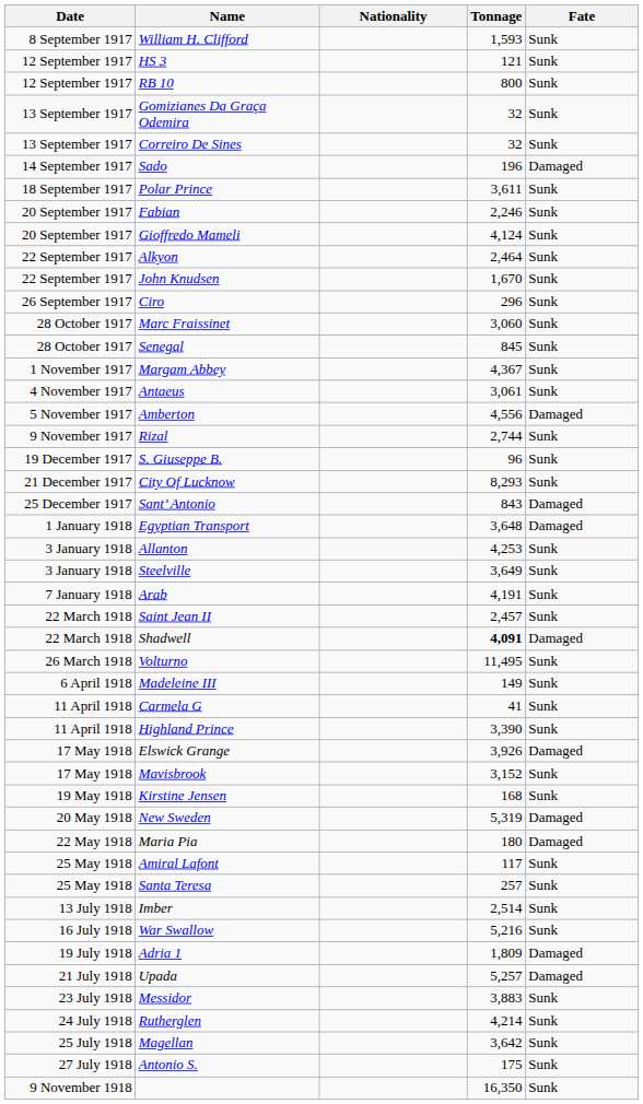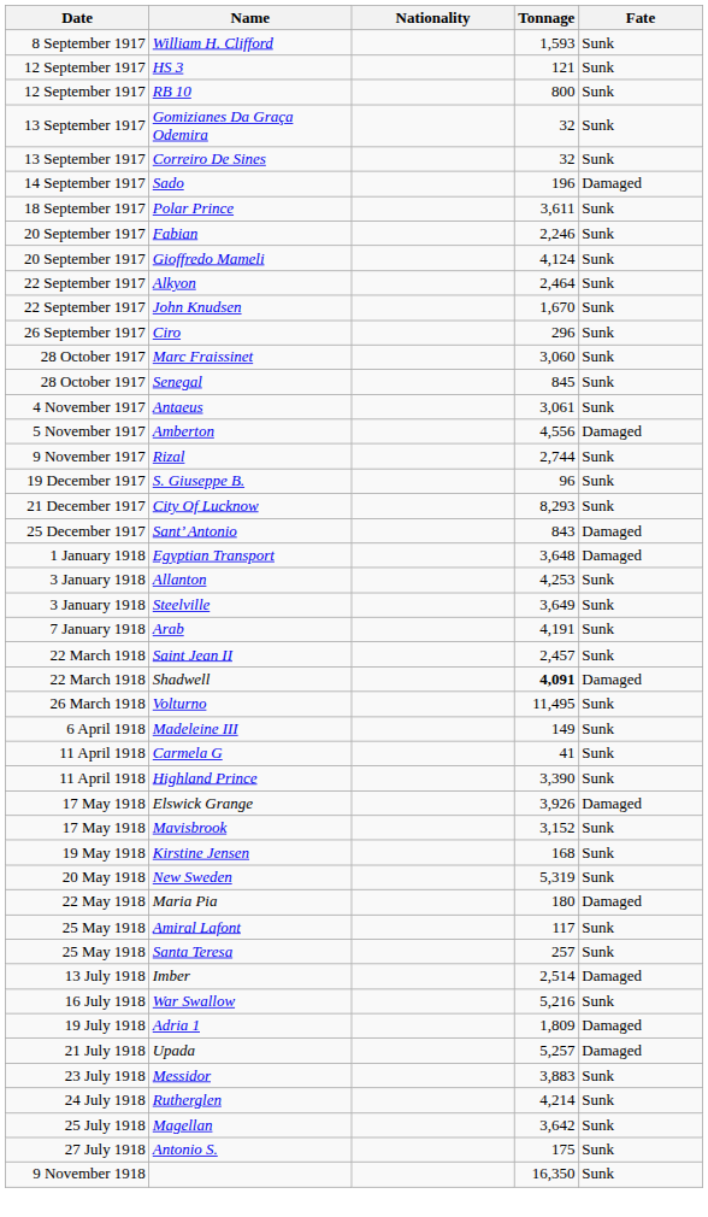- row: 1 November 1917 | Margam Abbey | 4,367 | Sunk
New Sweden | Fate: Damaged -> Sunk
Imber | Fate: Sunk -> Damaged
